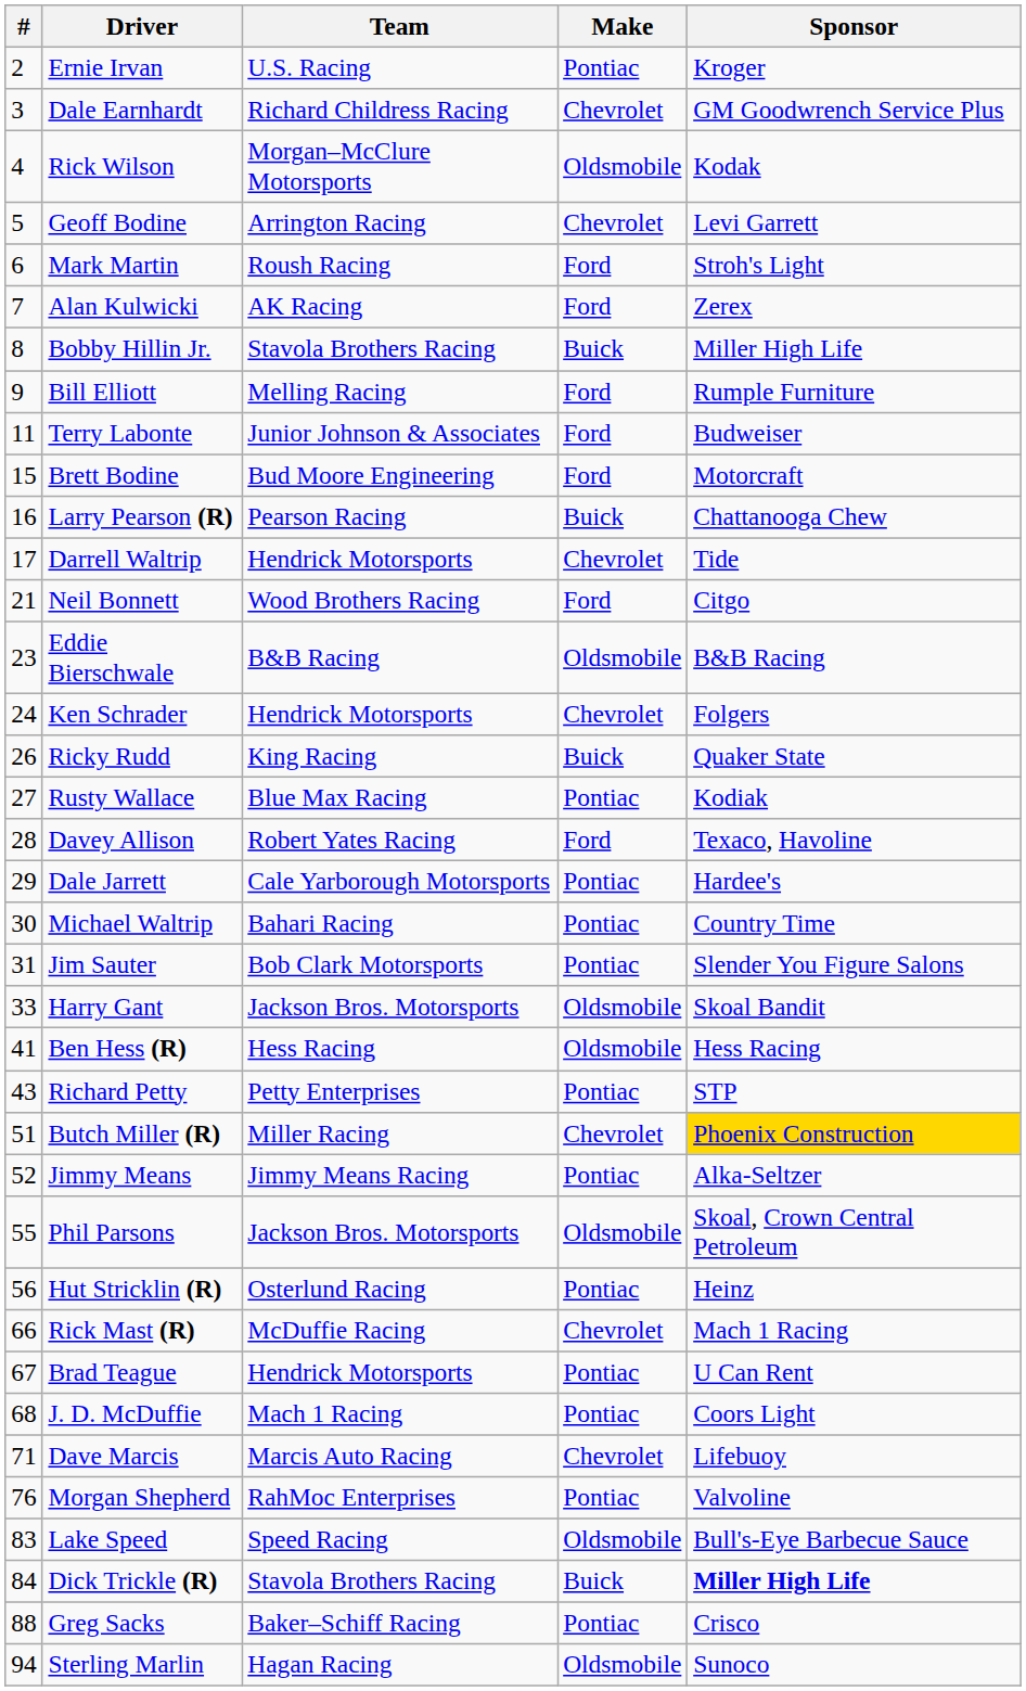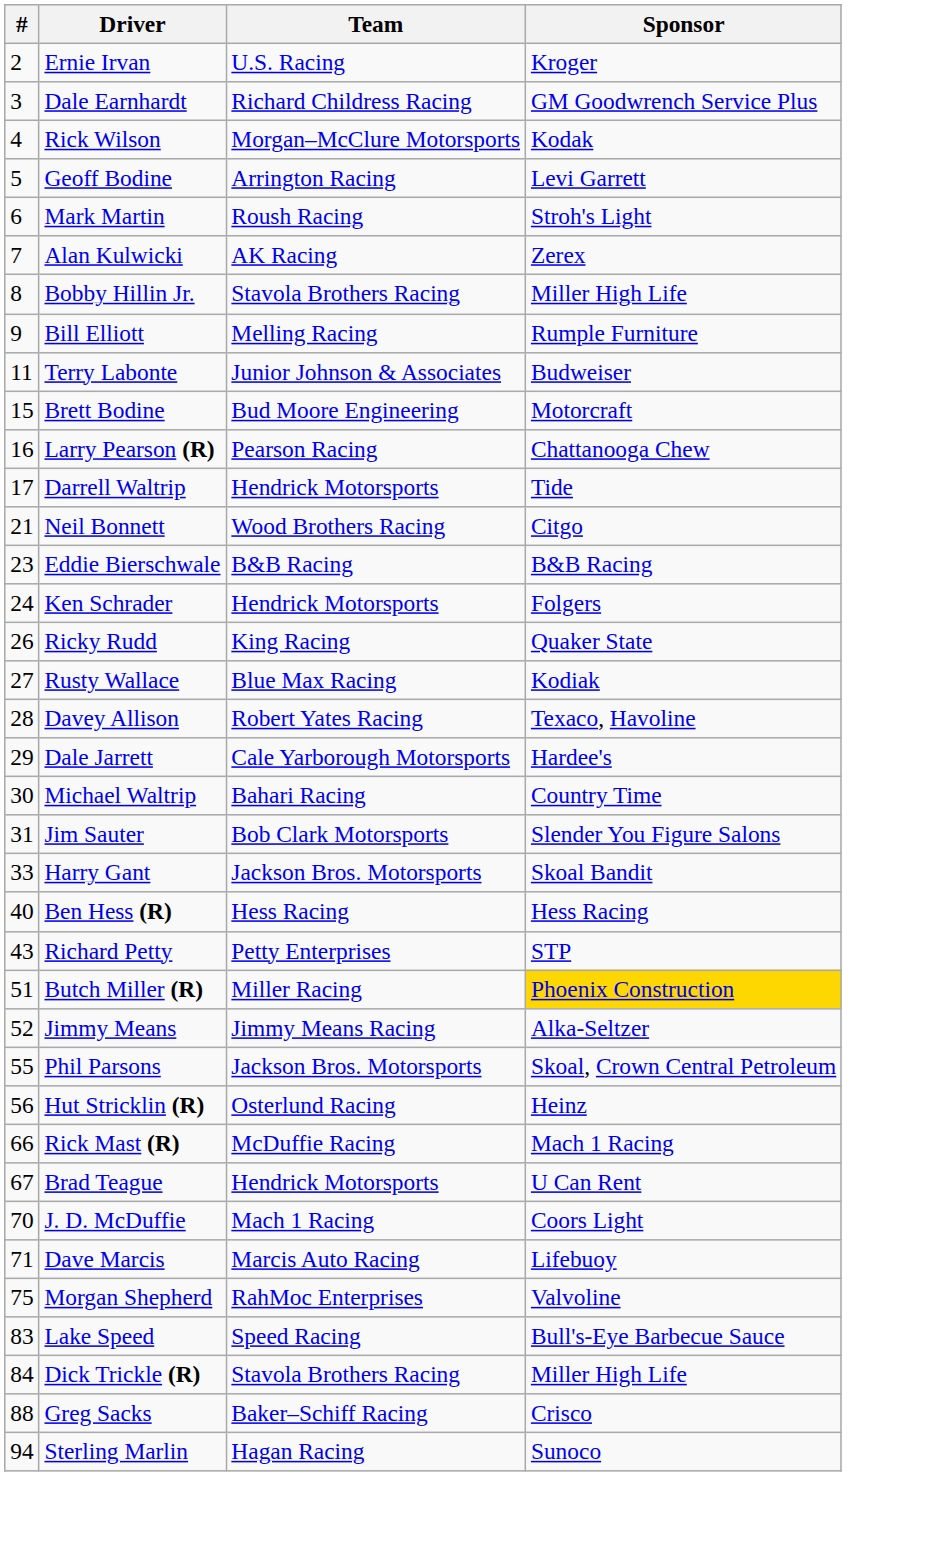- column: Make | Pontiac | Chevrolet | Oldsmobile | Chevrolet | Ford | Ford | Buick | Ford | Ford | Ford | Buick | Chevrolet | Ford | Oldsmobile | Chevrolet | Buick | Pontiac | Ford | Pontiac | Pontiac | Pontiac | Oldsmobile | Oldsmobile | Pontiac | Chevrolet | Pontiac | Oldsmobile | Pontiac | Chevrolet | Pontiac | Pontiac | Chevrolet | Pontiac | Oldsmobile | Buick | Pontiac | Oldsmobile
Ben Hess (R) | #: 41 -> 40
J. D. McDuffie | #: 68 -> 70
Morgan Shepherd | #: 76 -> 75
Dick Trickle (R) | Sponsor: bold -> normal
